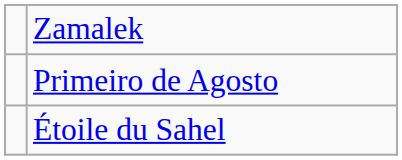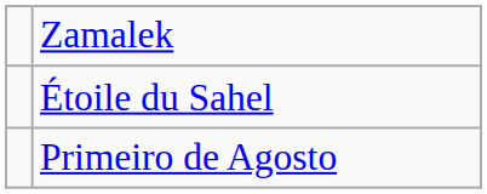rows swapped: Étoile du Sahel <-> Primeiro de Agosto
